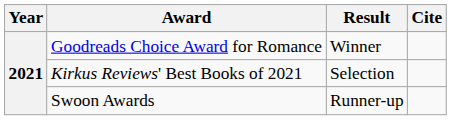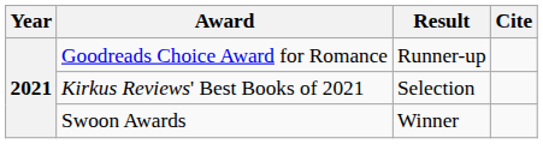Goodreads Choice Award for Romance | Result: Winner -> Runner-up
Swoon Awards | Result: Runner-up -> Winner
